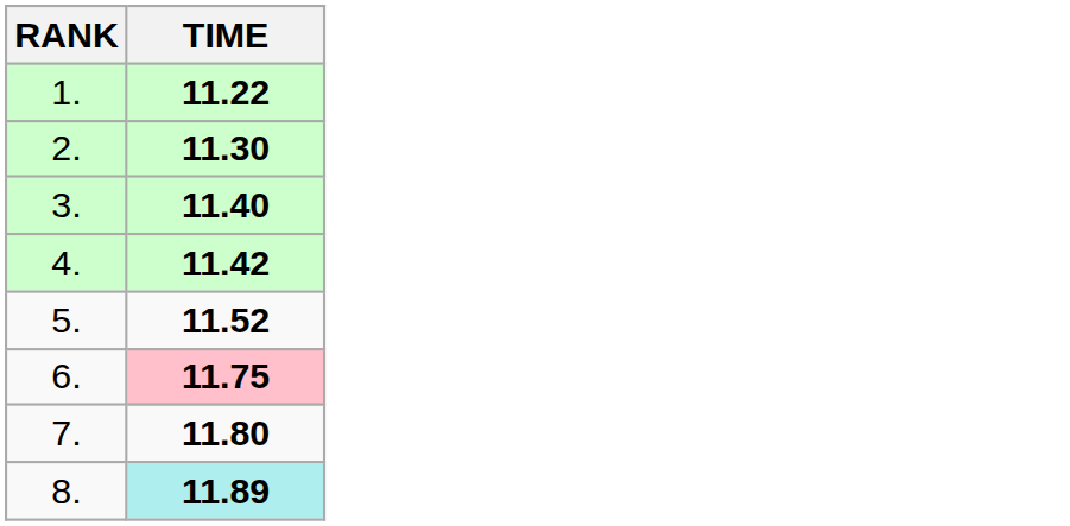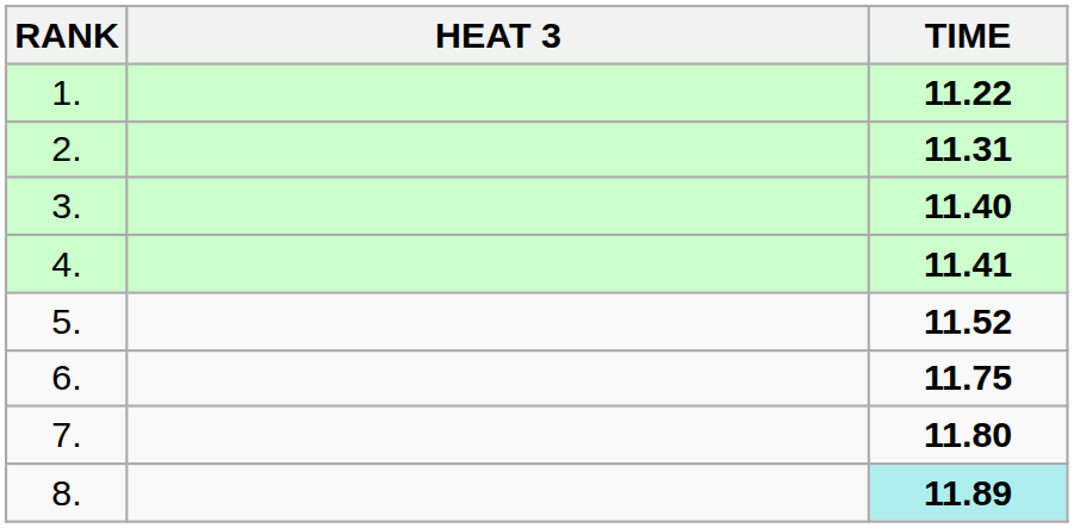+ column: HEAT 3
2. | TIME: 11.30 -> 11.31
4. | TIME: 11.42 -> 11.41
6. | TIME: pink background -> no background
